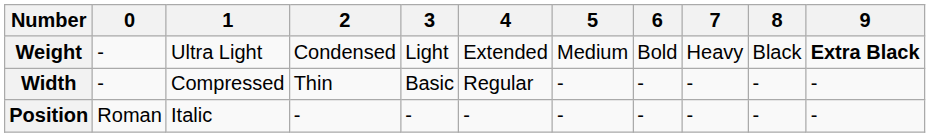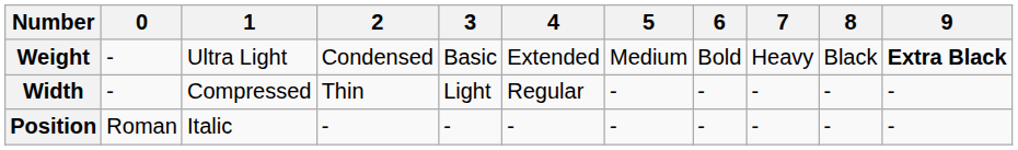Weight | 3: Light -> Basic
Width | 3: Basic -> Light
